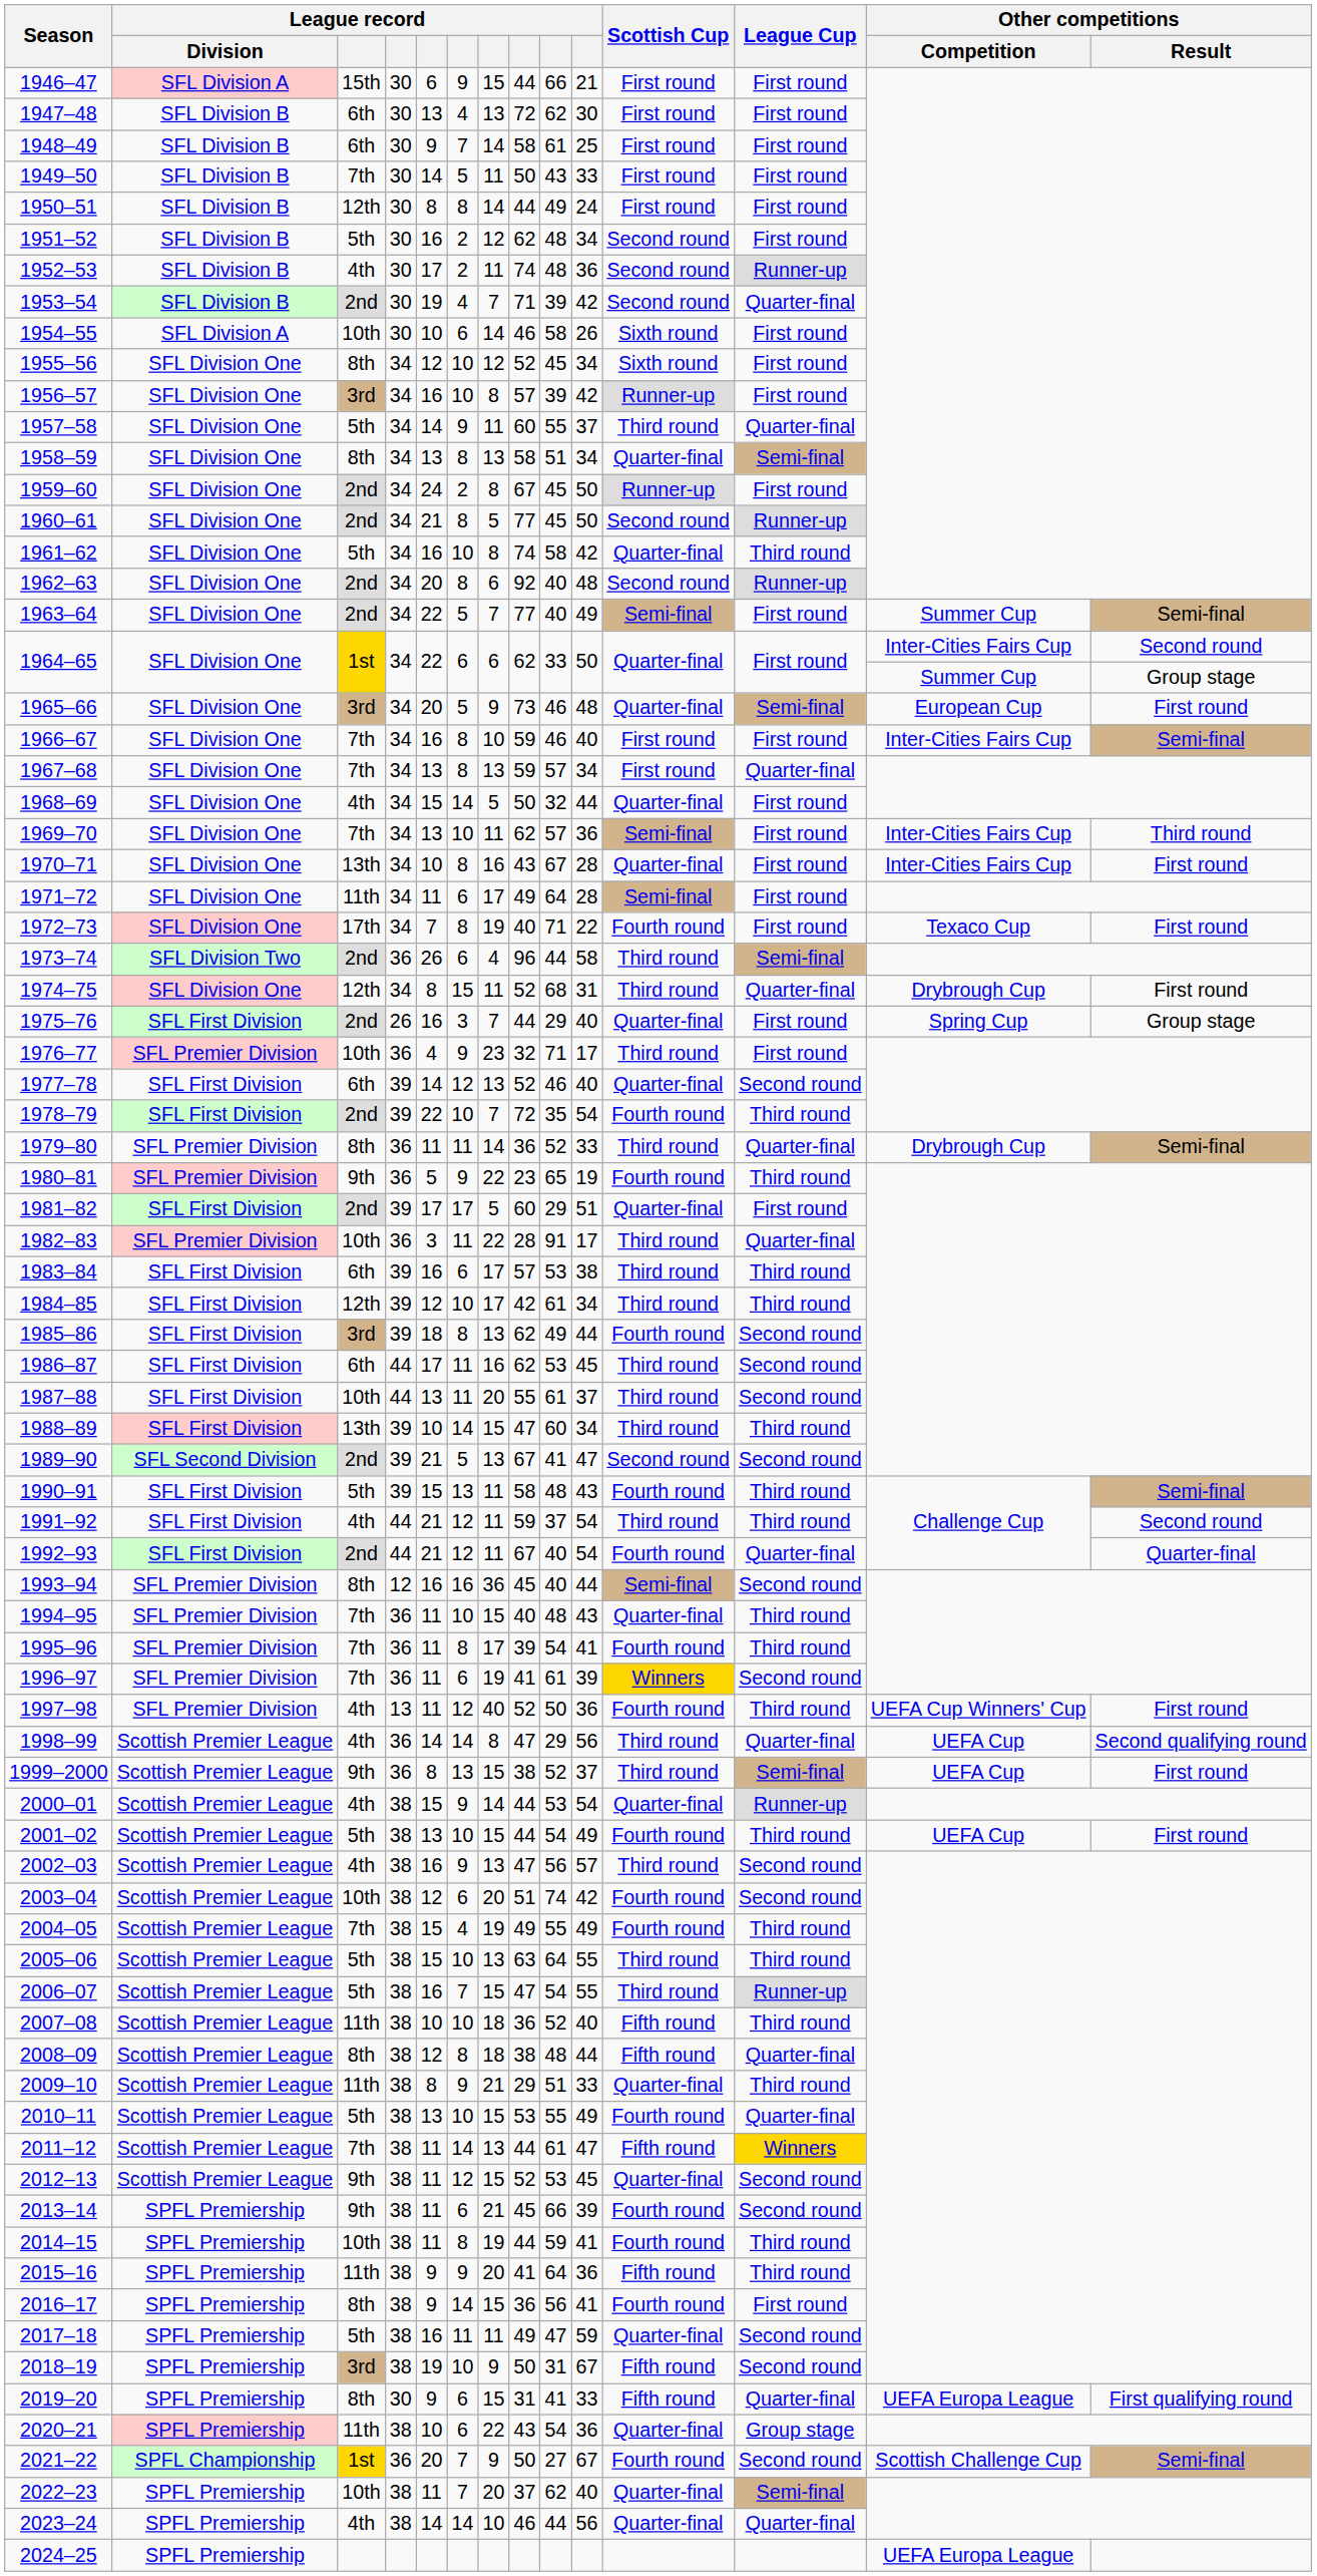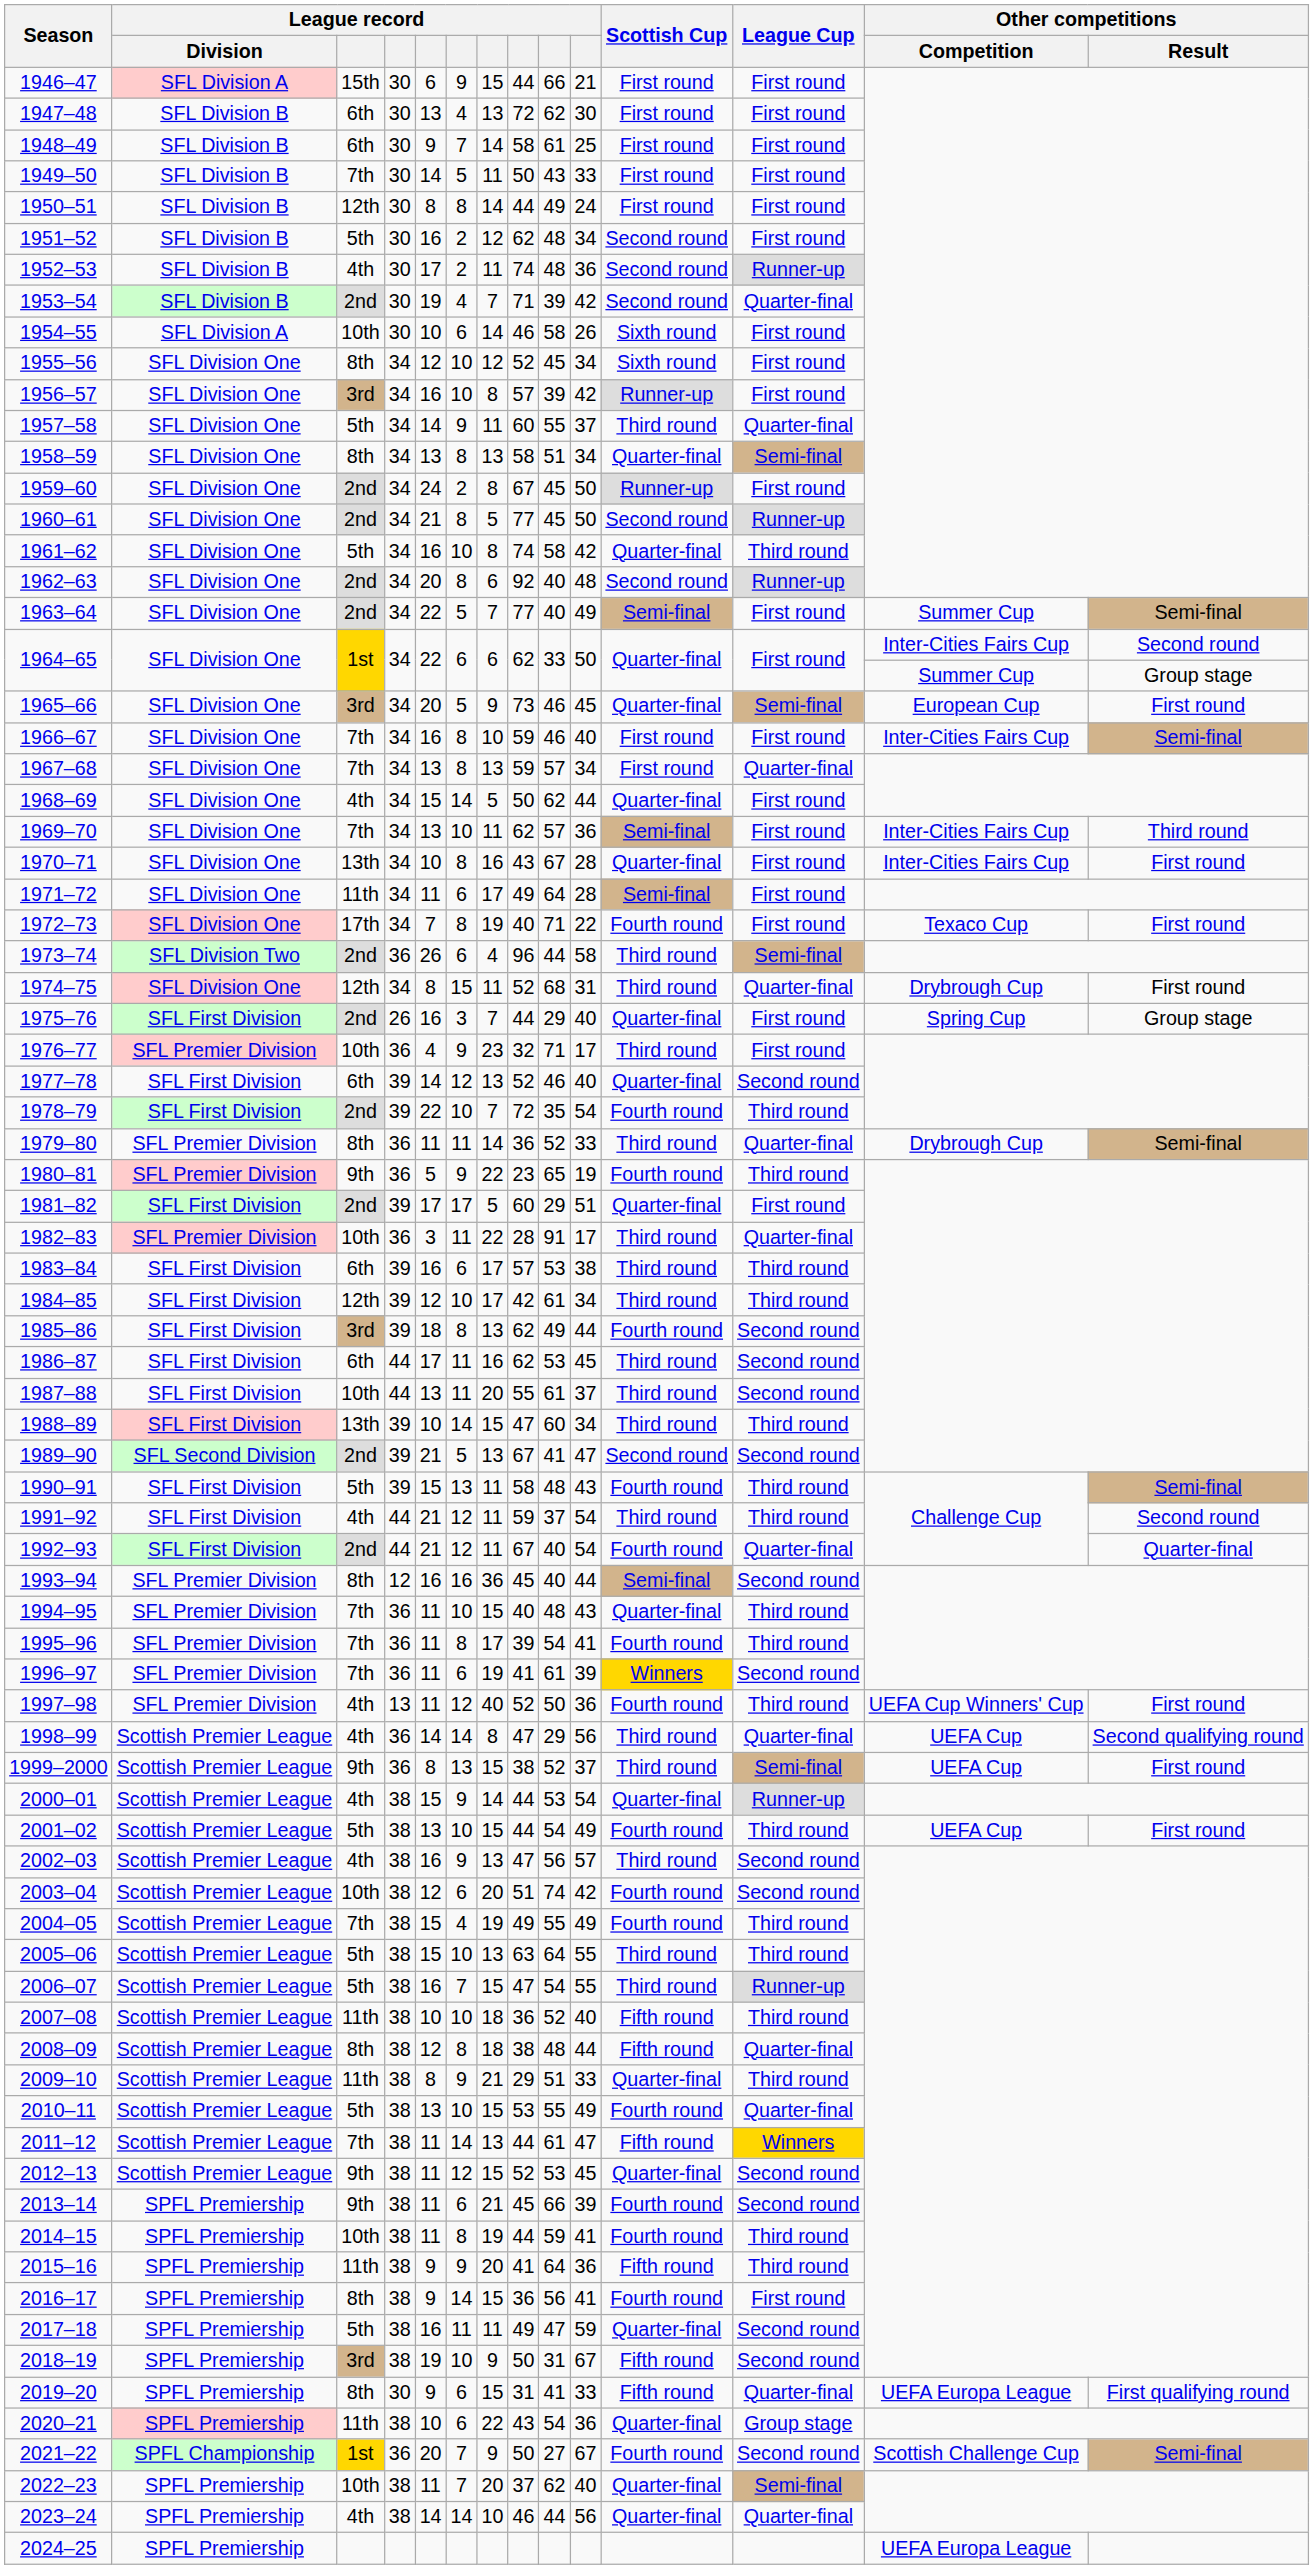1965–66 | column 10: 48 -> 45
1968–69 | column 9: 32 -> 62
